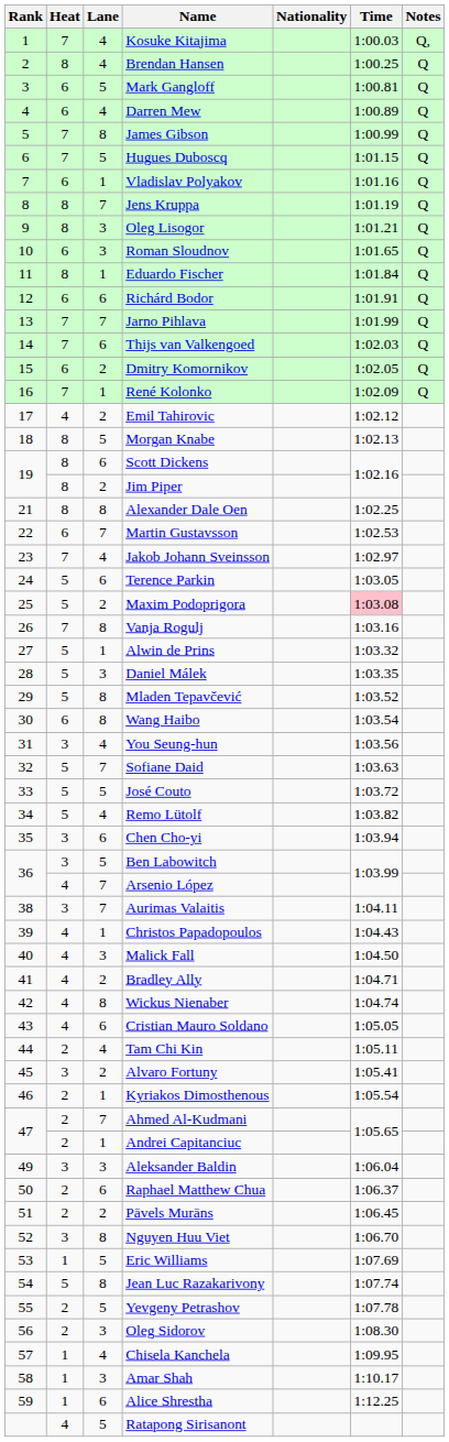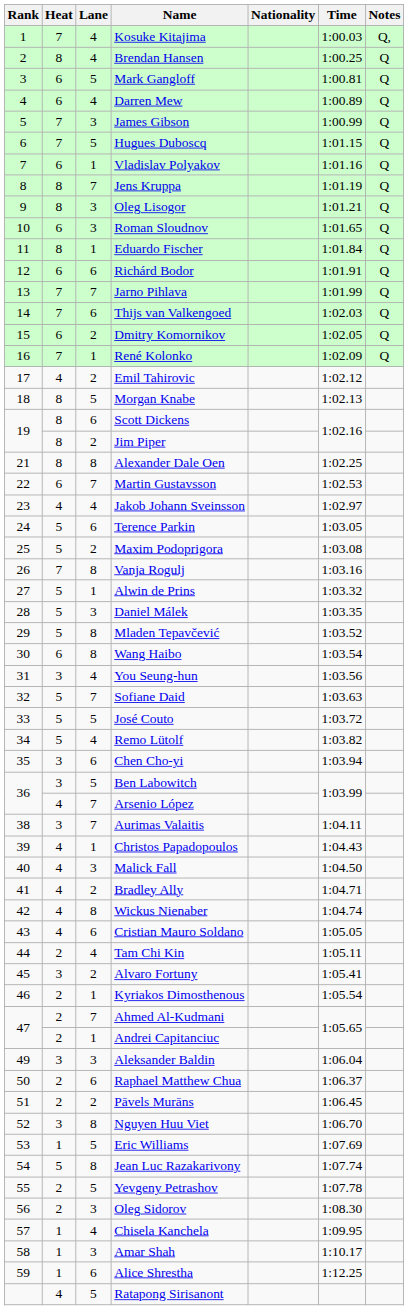James Gibson | Lane: 8 -> 3
Jakob Johann Sveinsson | Heat: 7 -> 4
Maxim Podoprigora | Time: pink background -> no background
